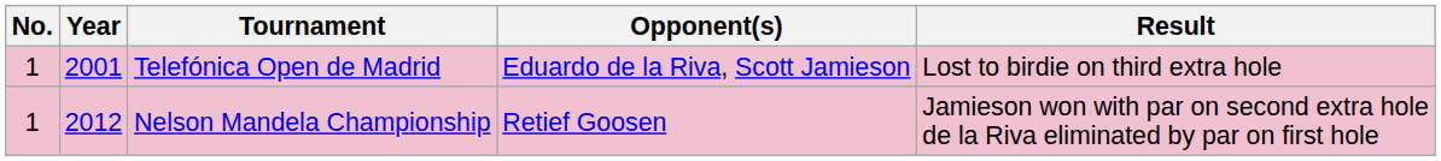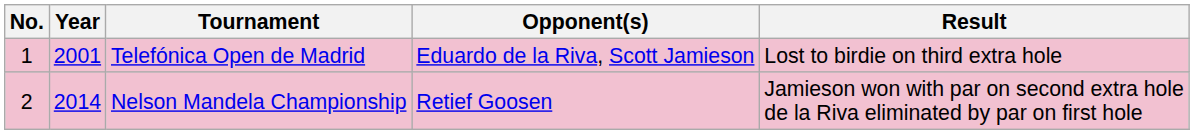Nelson Mandela Championship | No.: 1 -> 2
Nelson Mandela Championship | Year: 2012 -> 2014
